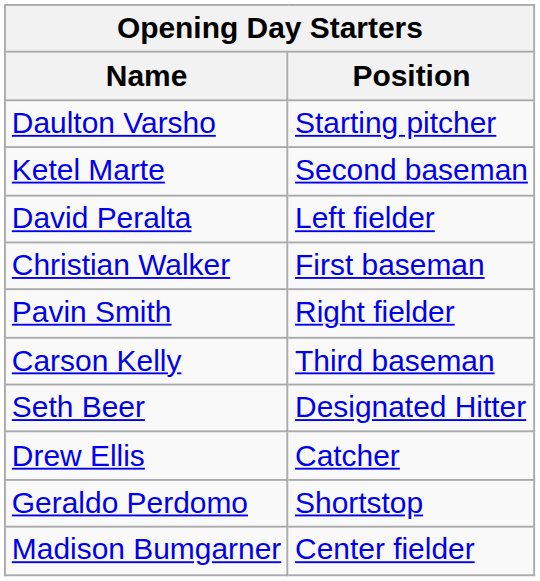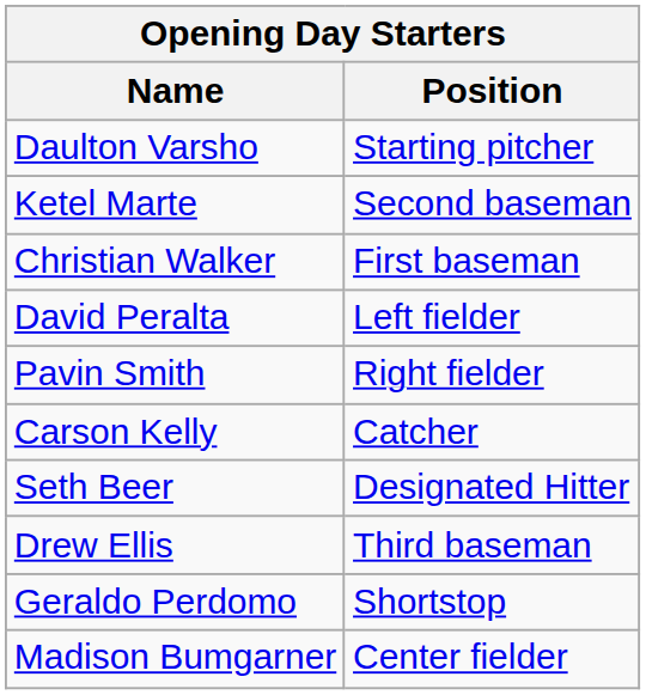rows swapped: David Peralta <-> Christian Walker
Carson Kelly | Position: Third baseman -> Catcher
Drew Ellis | Position: Catcher -> Third baseman
